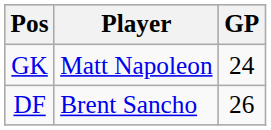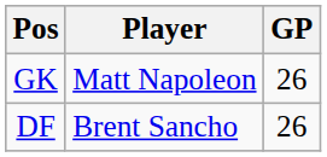GK | GP: 24 -> 26
